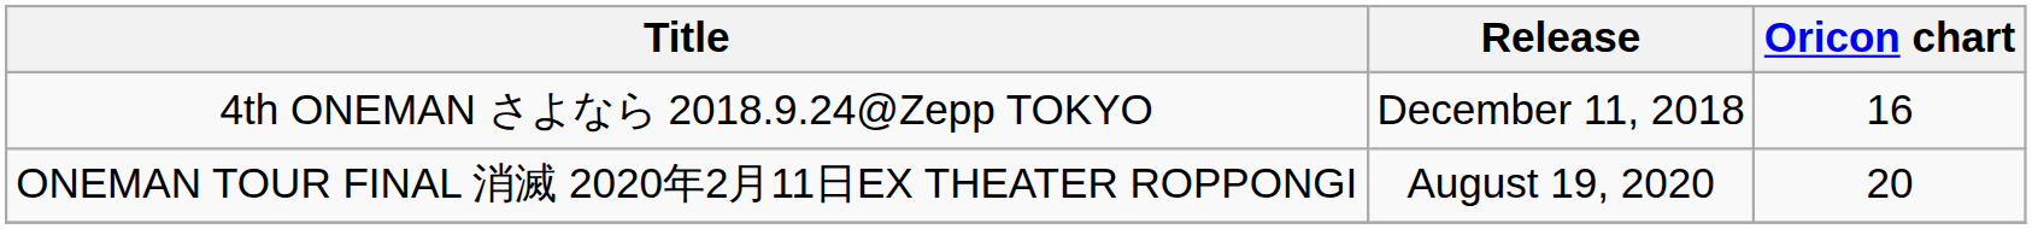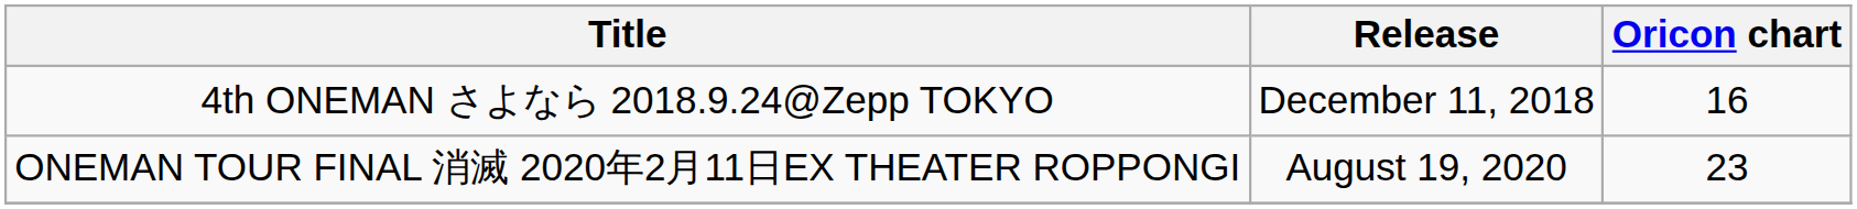ONEMAN TOUR FINAL 消滅 2020年2月11日EX THEATER ROPPONGI | Oricon chart: 20 -> 23
